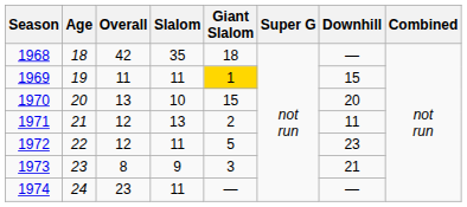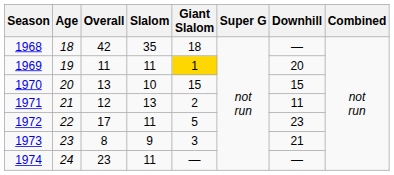1969 | Downhill: 15 -> 20
1970 | Downhill: 20 -> 15
1972 | Overall: 12 -> 17
